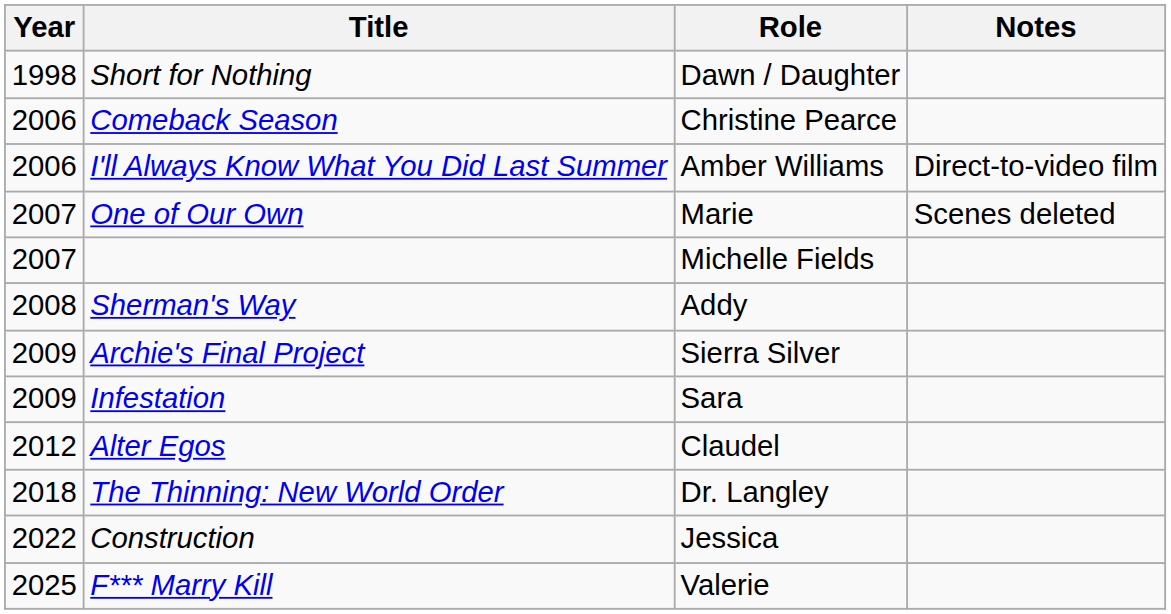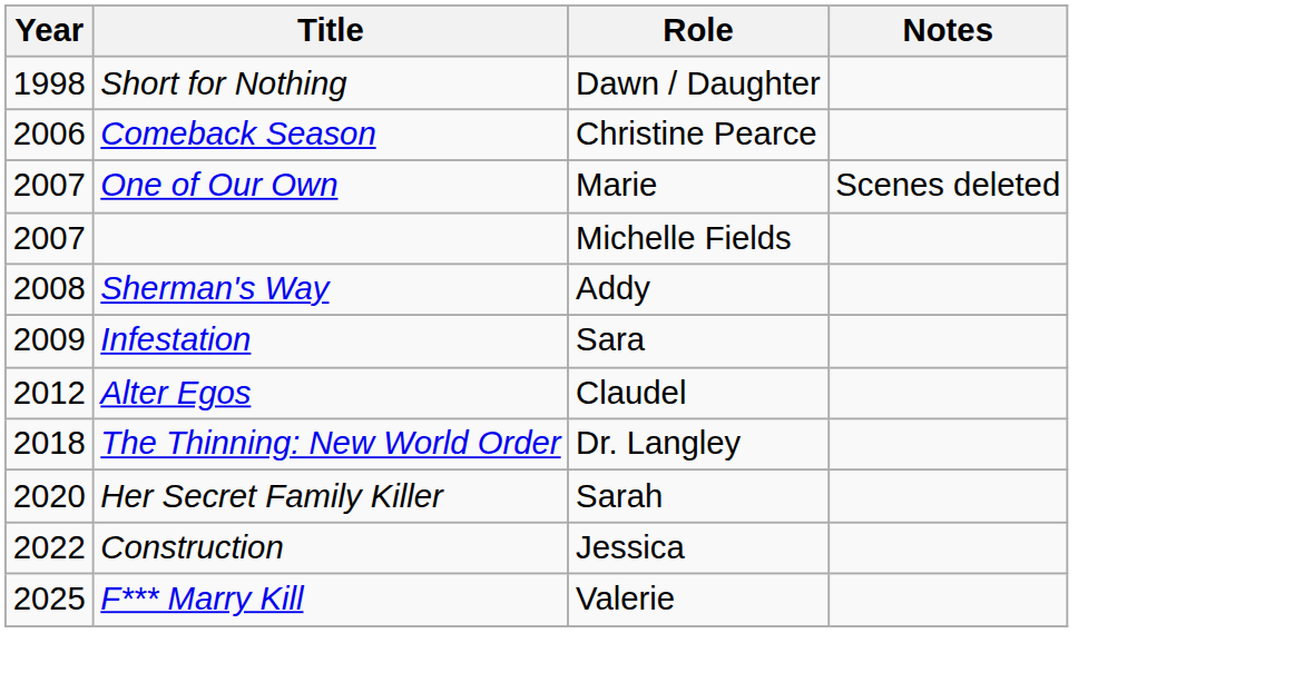- row: 2006 | I'll Always Know What You Did Last Summer | Amber Williams | Direct-to-video film
- row: 2009 | Archie's Final Project | Sierra Silver
+ row: 2020 | Her Secret Family Killer | Sarah
